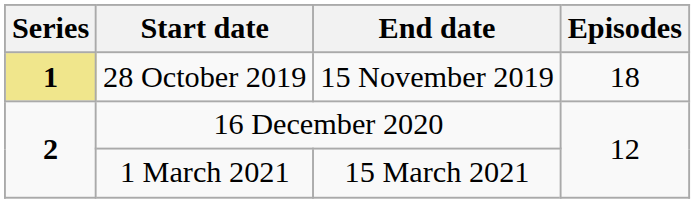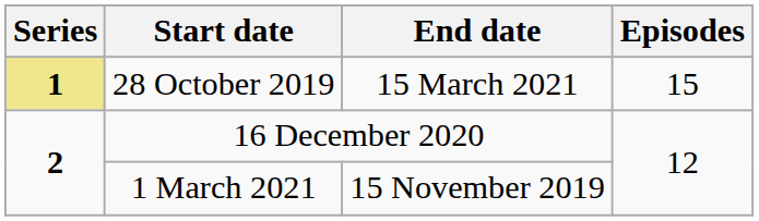28 October 2019 | End date: 15 November 2019 -> 15 March 2021
28 October 2019 | Episodes: 18 -> 15
1 March 2021 | End date: 15 March 2021 -> 15 November 2019
